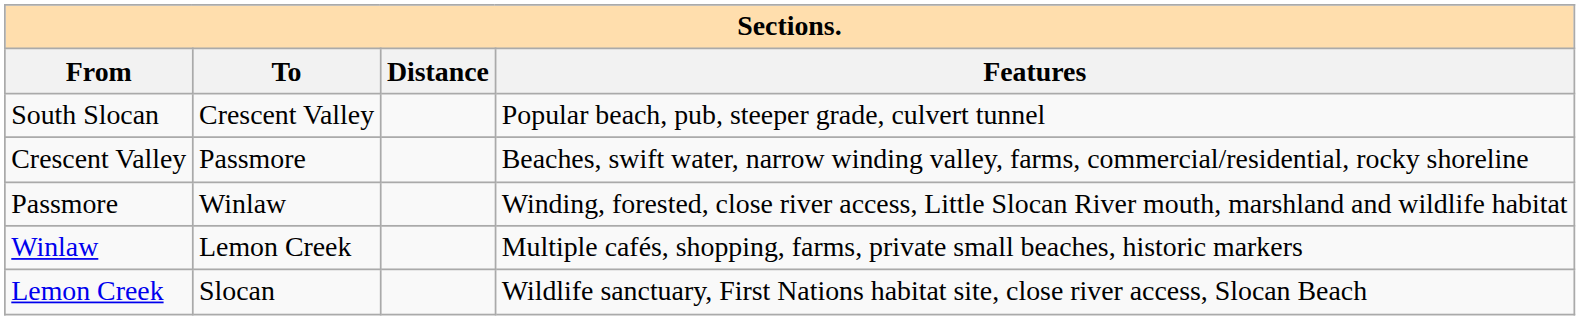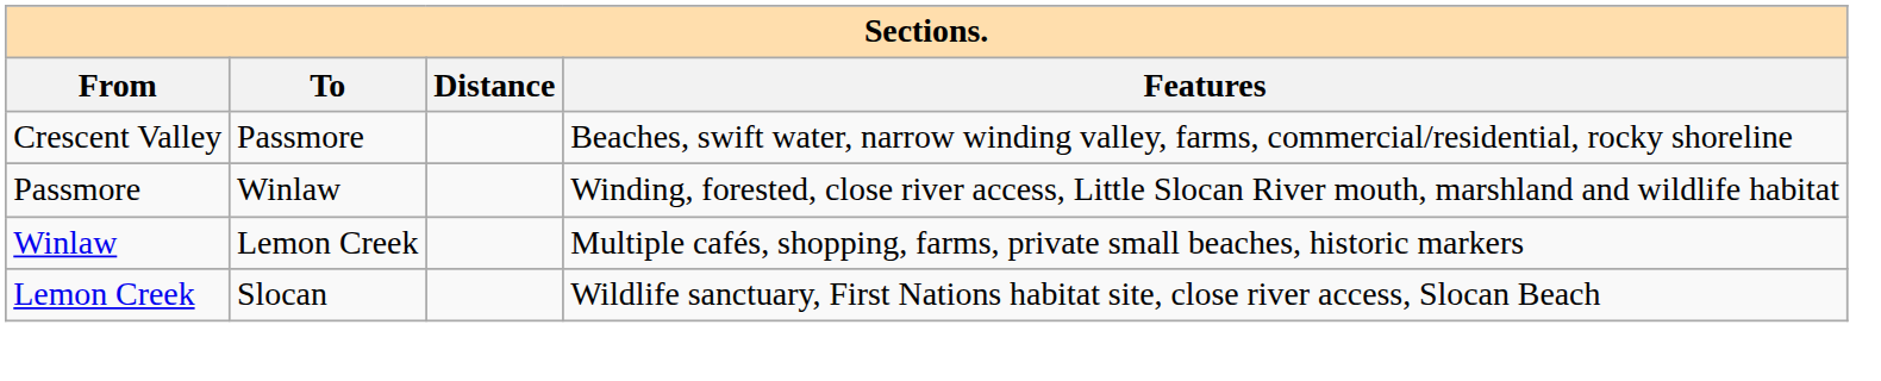- row: South Slocan | Crescent Valley | Popular beach, pub, steeper grade, culvert tunnel
